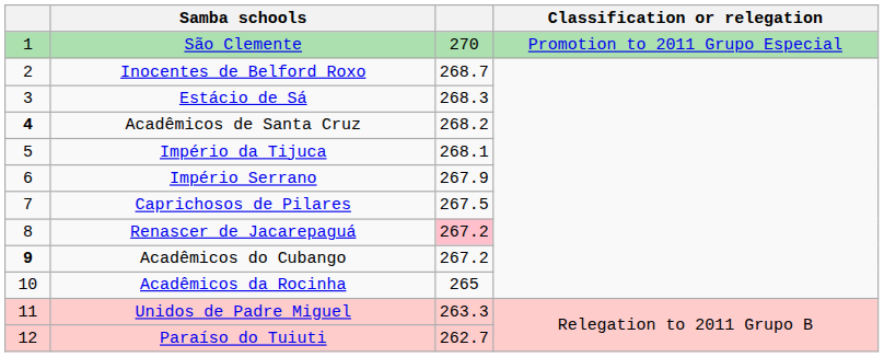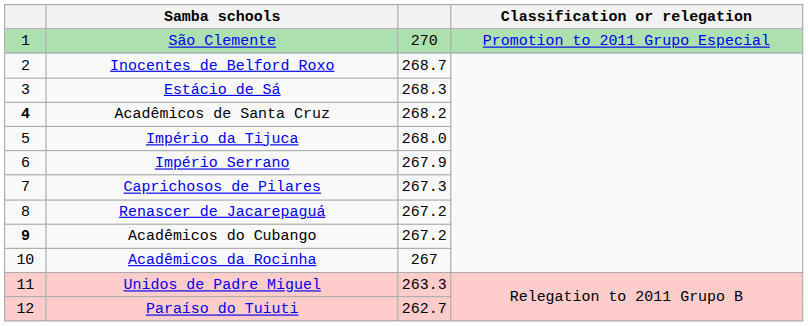Império da Tijuca | column 3: 268.1 -> 268.0
Caprichosos de Pilares | column 3: 267.5 -> 267.3
Renascer de Jacarepaguá | column 3: pink background -> no background
Acadêmicos da Rocinha | column 3: 265 -> 267
